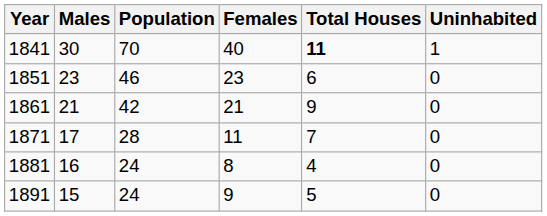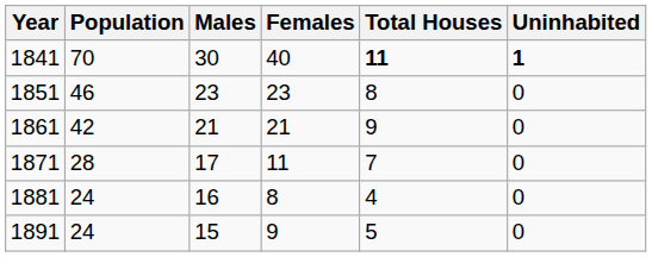columns swapped: Population <-> Males
1841 | Uninhabited: normal -> bold
1851 | Total Houses: 6 -> 8
